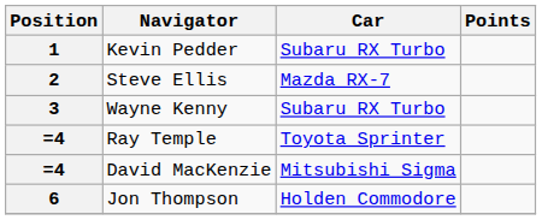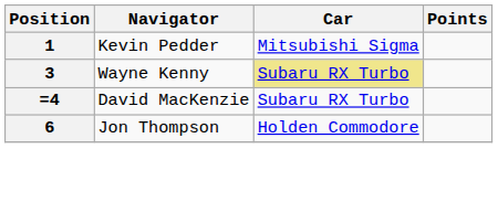Kevin Pedder | Car: Subaru RX Turbo -> Mitsubishi Sigma
- row: 2 | Steve Ellis | Mazda RX-7
Wayne Kenny | Car: no background -> khaki background
- row: =4 | Ray Temple | Toyota Sprinter
David MacKenzie | Car: Mitsubishi Sigma -> Subaru RX Turbo
